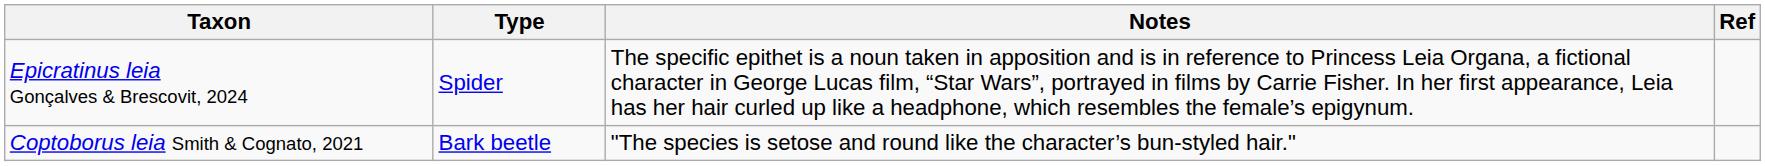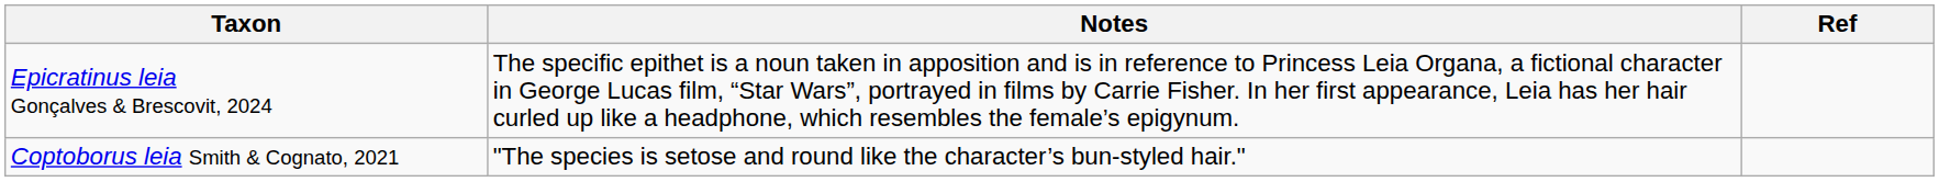- column: Type | Spider | Bark beetle
